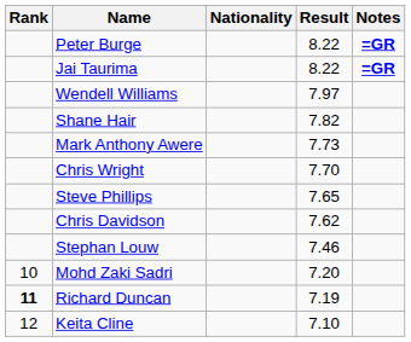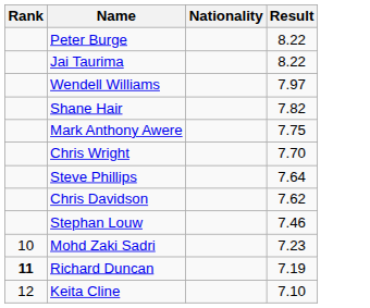- column: Notes | =GR | =GR
Mark Anthony Awere | Result: 7.73 -> 7.75
Steve Phillips | Result: 7.65 -> 7.64
Mohd Zaki Sadri | Result: 7.20 -> 7.23
